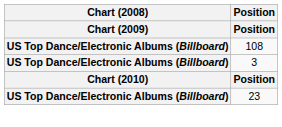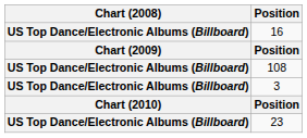+ row: US Top Dance/Electronic Albums (Billboard) | 16
